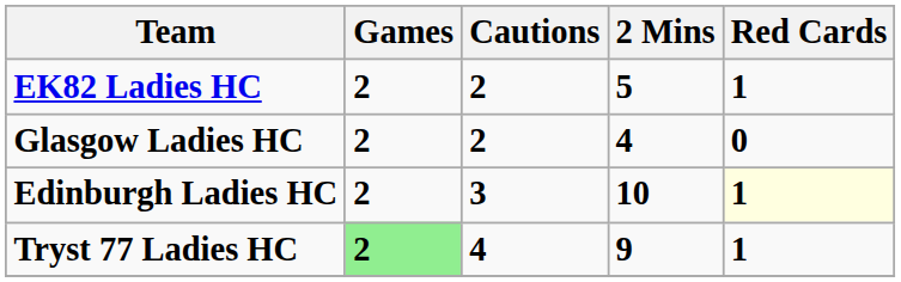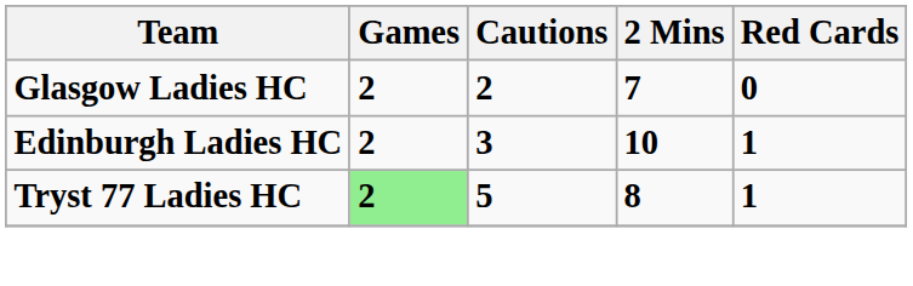- row: EK82 Ladies HC | 2 | 2 | 5 | 1
Glasgow Ladies HC | 2 Mins: 4 -> 7
Edinburgh Ladies HC | Red Cards: lightyellow background -> no background
Tryst 77 Ladies HC | Cautions: 4 -> 5
Tryst 77 Ladies HC | 2 Mins: 9 -> 8
